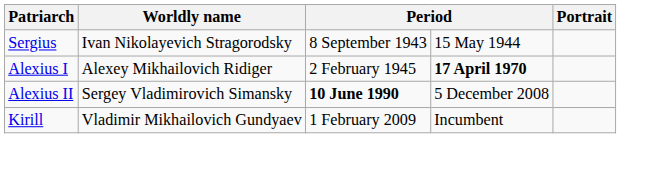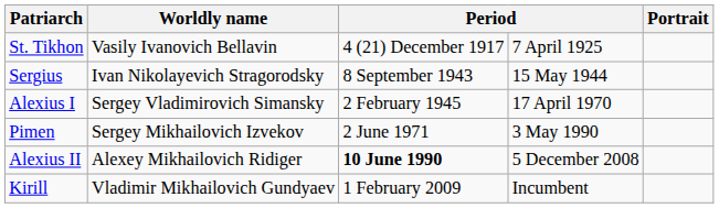+ row: St. Tikhon | Vasily Ivanovich Bellavin | 4 (21) December 1917 | 7 April 1925
Alexius I | Worldly name: Alexey Mikhailovich Ridiger -> Sergey Vladimirovich Simansky
Alexius I | column 4: bold -> normal
+ row: Pimen | Sergey Mikhailovich Izvekov | 2 June 1971 | 3 May 1990
Alexius II | Worldly name: Sergey Vladimirovich Simansky -> Alexey Mikhailovich Ridiger
